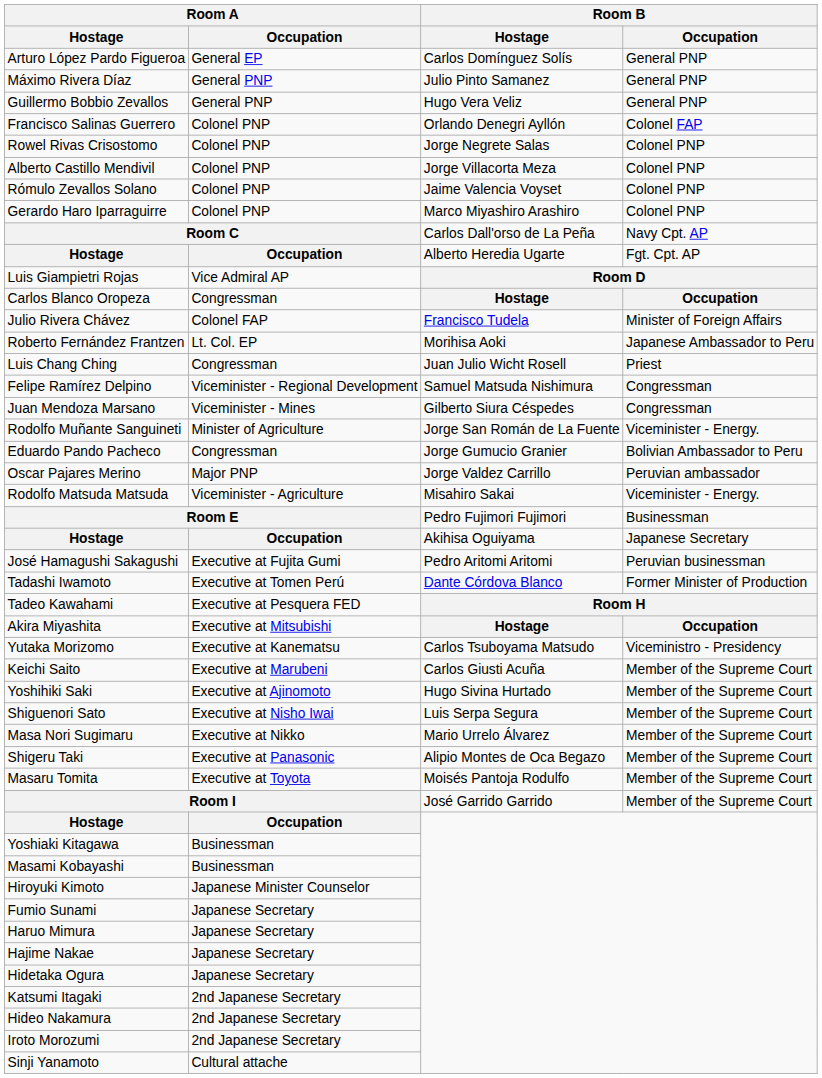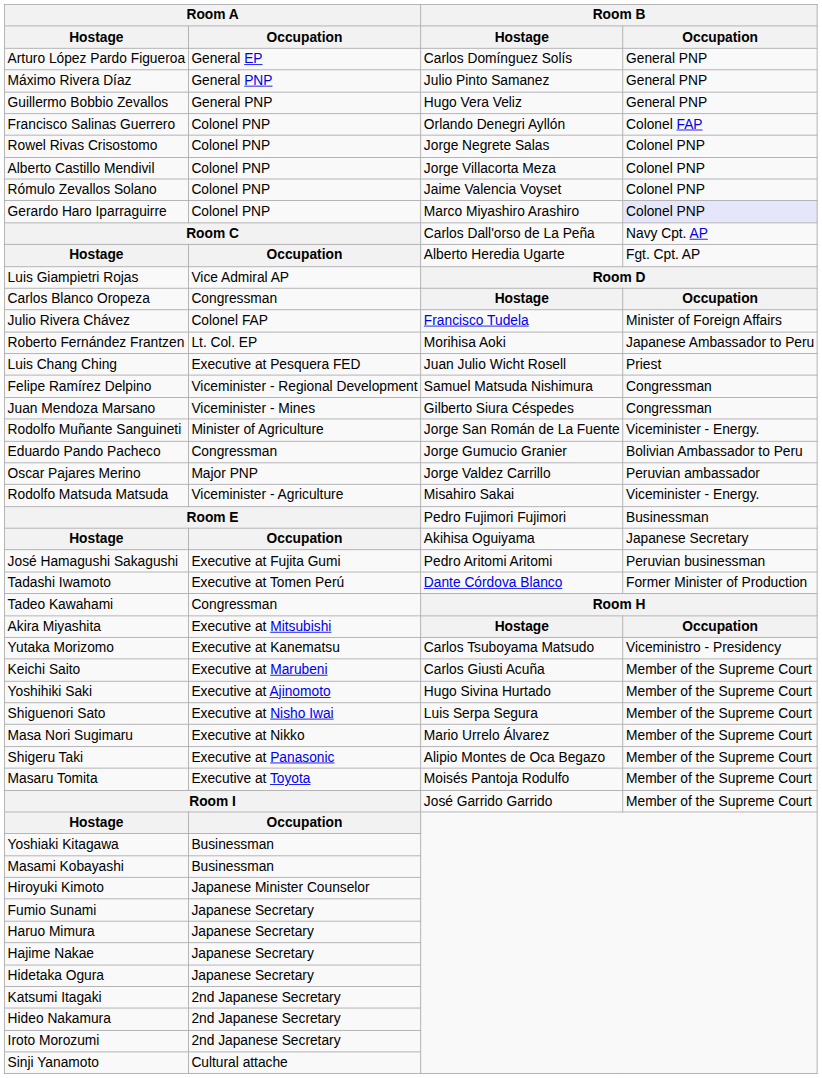Gerardo Haro Iparraguirre | Room B / Occupation: no background -> lavender background
Luis Chang Ching | Room A / Occupation: Congressman -> Executive at Pesquera FED
Tadeo Kawahami | Room A / Occupation: Executive at Pesquera FED -> Congressman
